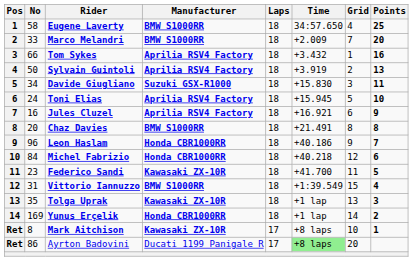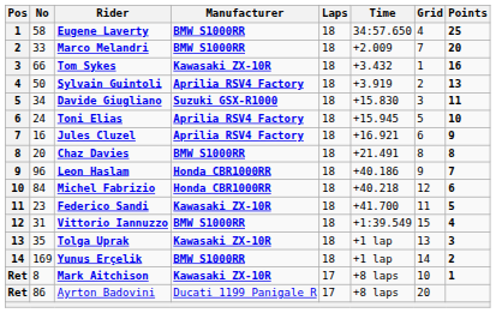Tom Sykes | Manufacturer: Aprilia RSV4 Factory -> Kawasaki ZX-10R
Yunus Erçelik | Manufacturer: Honda CBR1000RR -> BMW S1000RR
Ayrton Badovini | Time: lightgreen background -> no background
